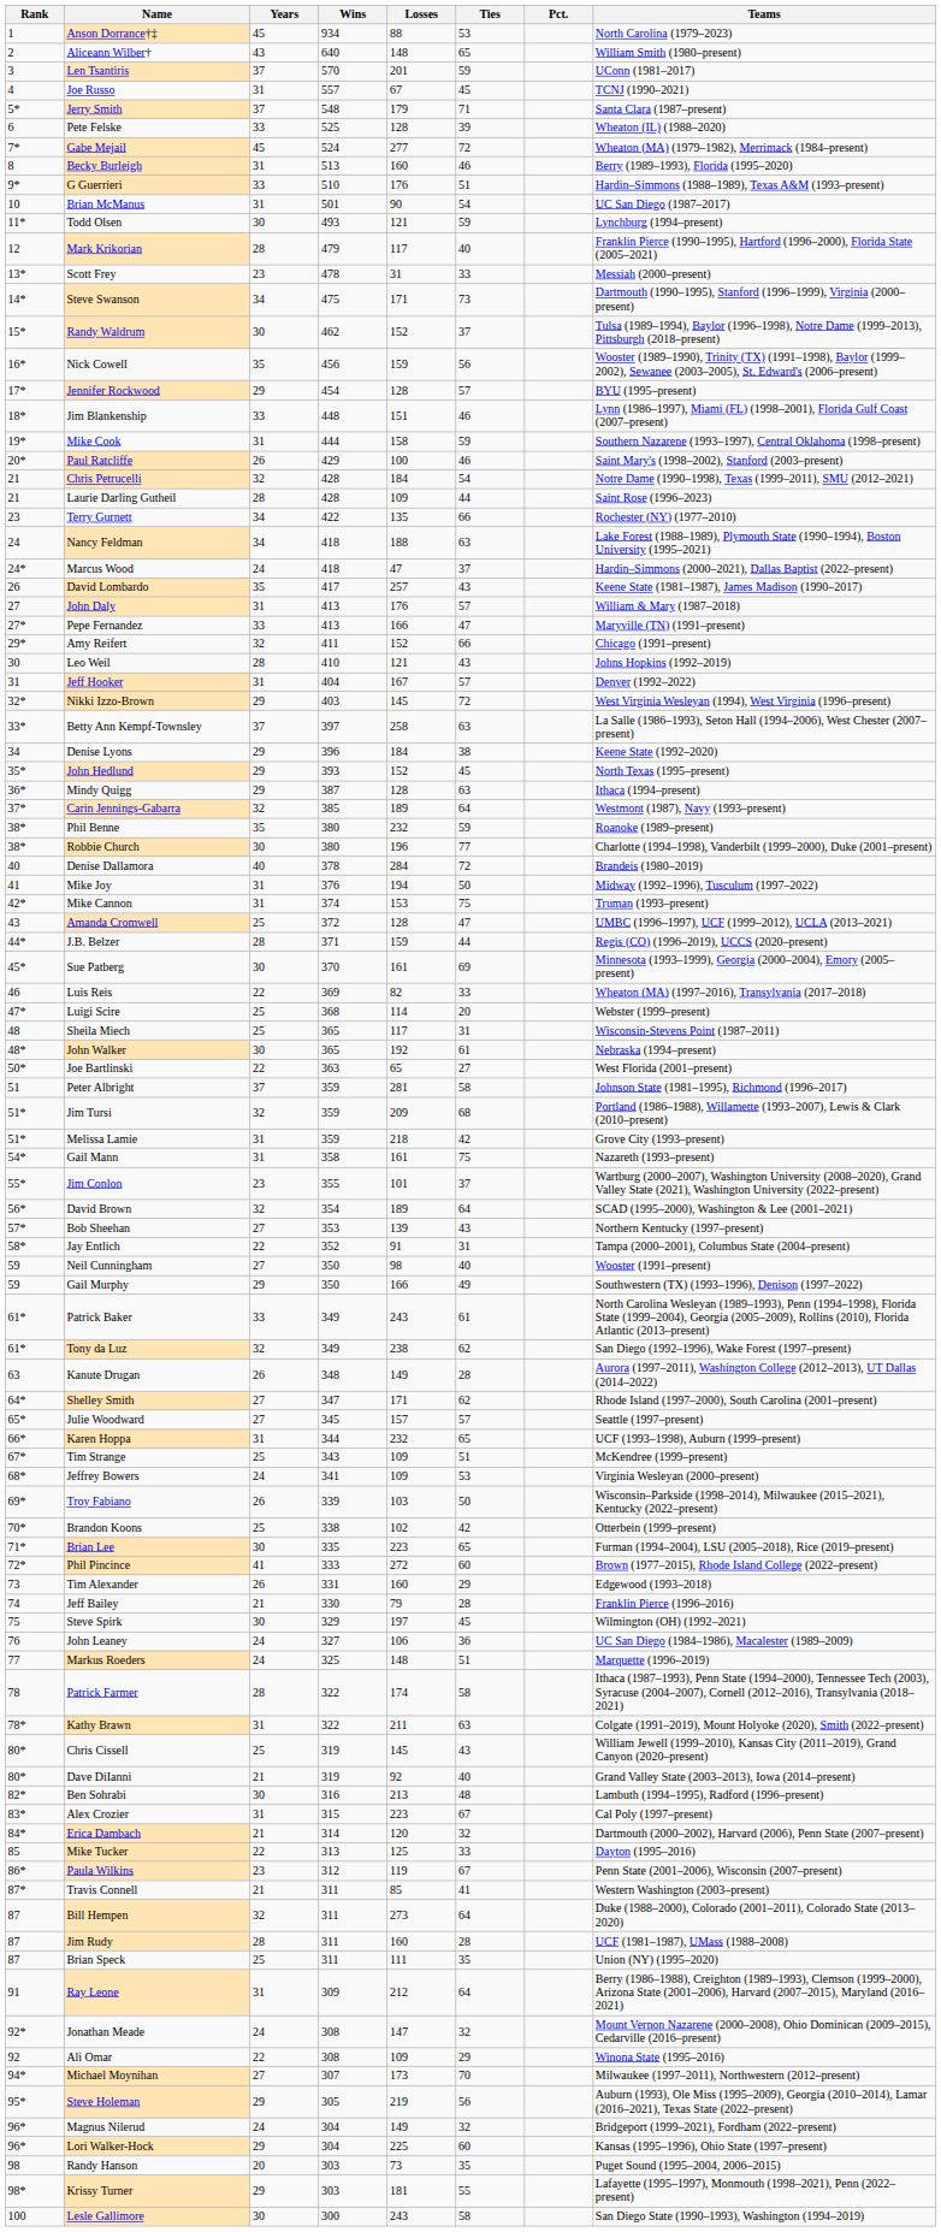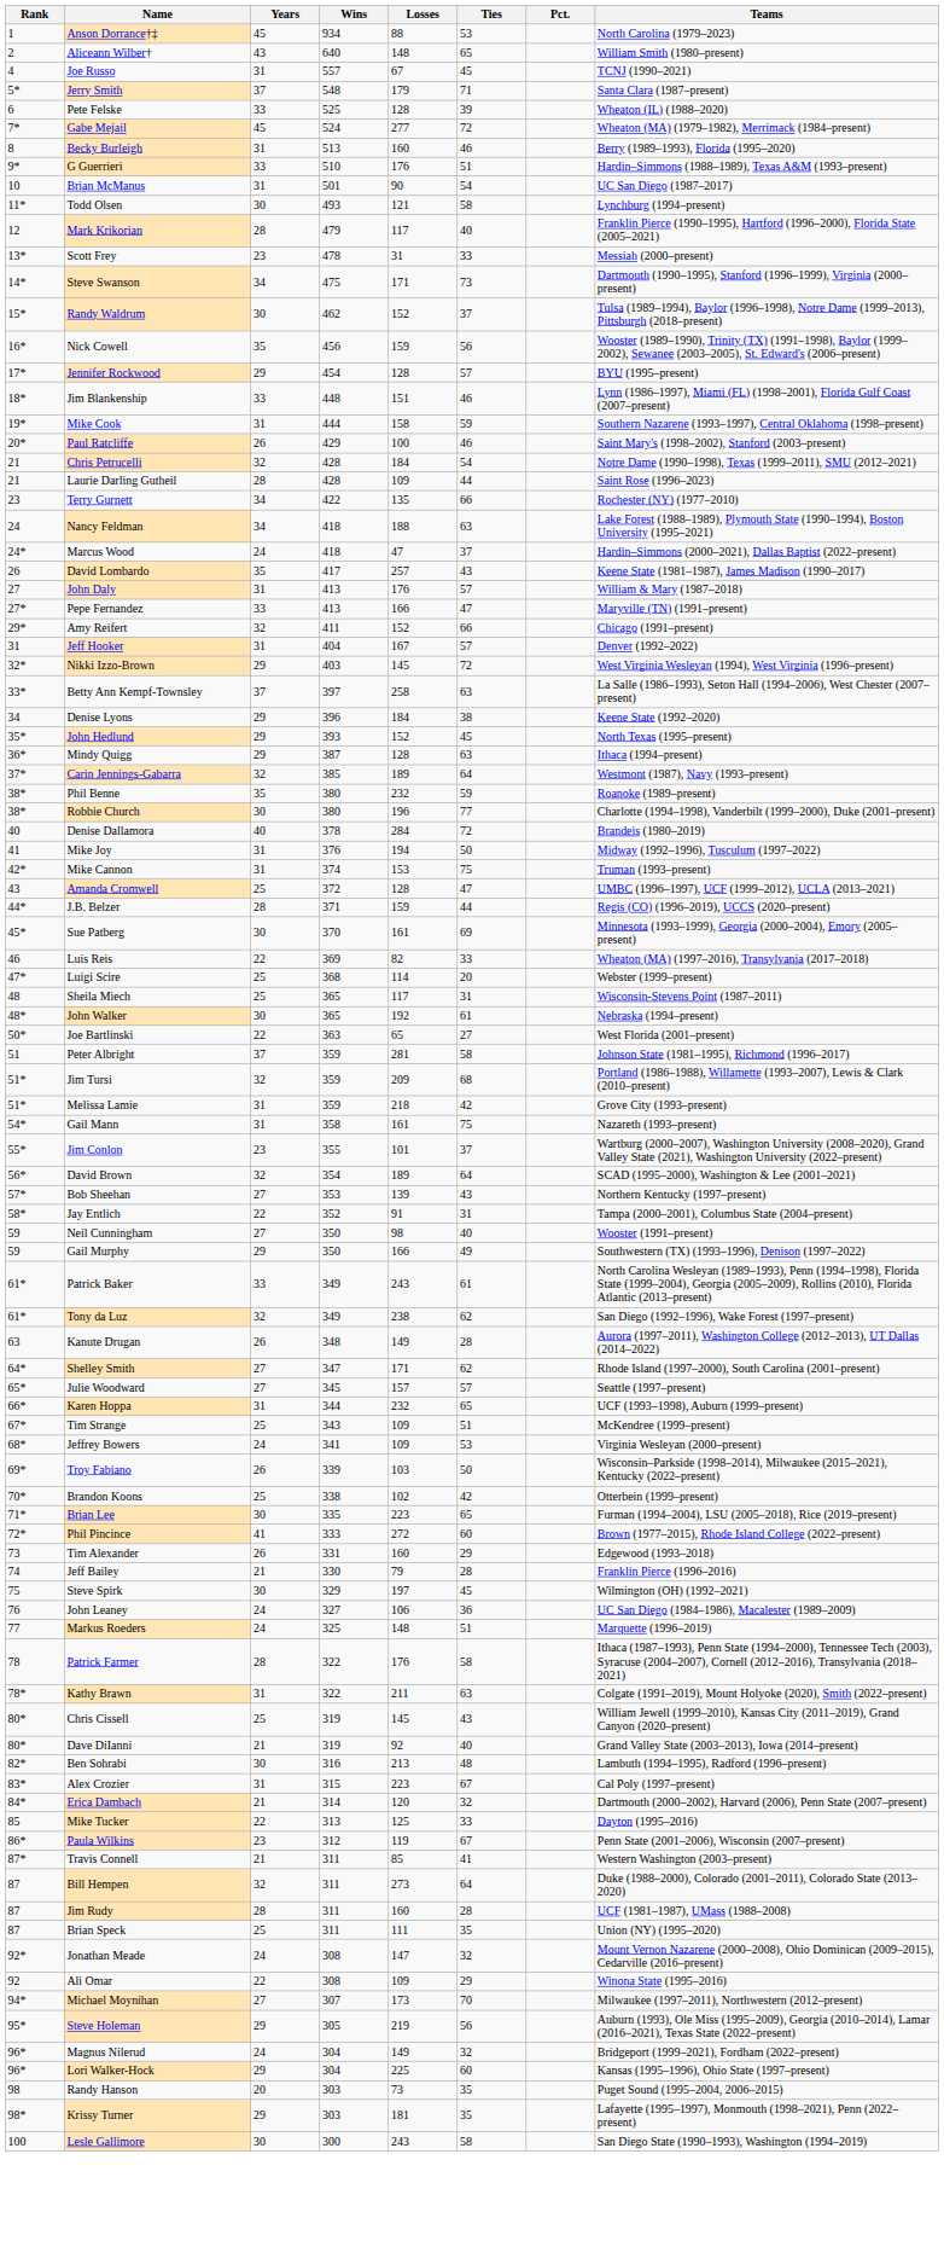- row: 3 | Len Tsantiris | 37 | 570 | 201 | 59 | UConn (1981–2017)
Todd Olsen | Ties: 59 -> 58
- row: 30 | Leo Weil | 28 | 410 | 121 | 43 | Johns Hopkins (1992–2019)
Patrick Farmer | Losses: 174 -> 176
- row: 91 | Ray Leone | 31 | 309 | 212 | 64 | Berry (1986–1988), Creighton (1989–1993), Clemson (1999–2000), Arizona State (2001–2006), Harvard (2007–2015), Maryland (2016–2021)
Krissy Turner | Ties: 55 -> 35
